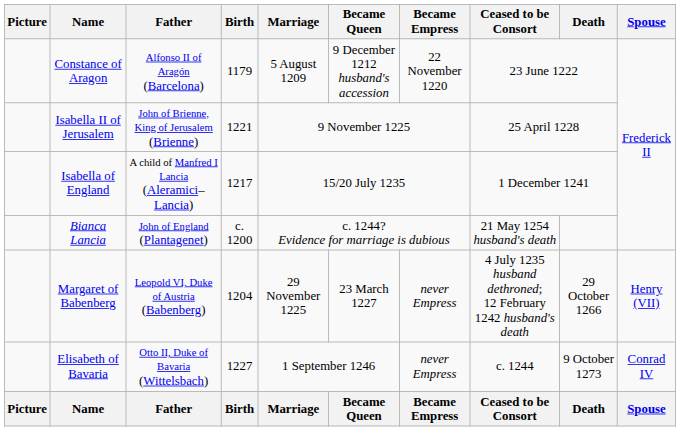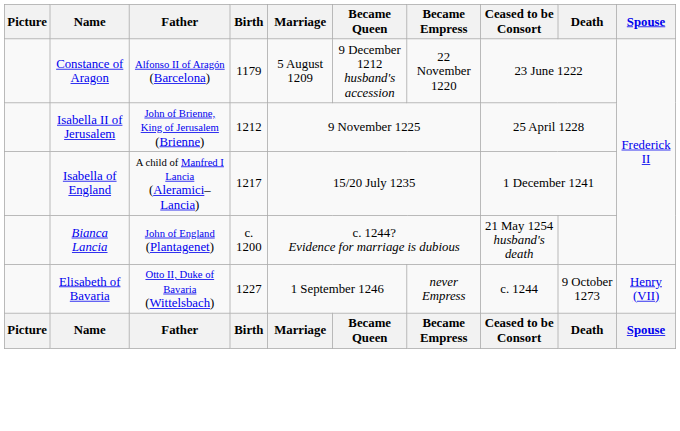Isabella II of Jerusalem | Birth: 1221 -> 1212
- row: Margaret of Babenberg | Leopold VI, Duke of Austria (Babenberg) | 1204 | 29 November 1225 | 23 March 1227 | never Empress | 4 July 1235 husband dethroned; 12 February 1242 husband's death | 29 October 1266 | Henry (VII)
Elisabeth of Bavaria | Spouse: Conrad IV -> Henry (VII)
